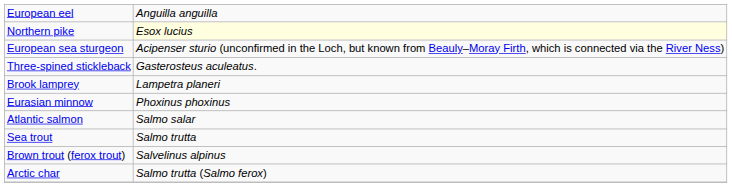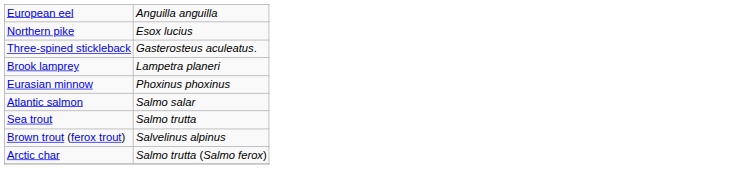Northern pike | column 2: lightyellow background -> no background
- row: European sea sturgeon | Acipenser sturio (unconfirmed in the Loch, but known from Beauly–Moray Firth, which is connected via the River Ness)
